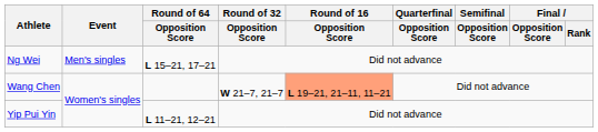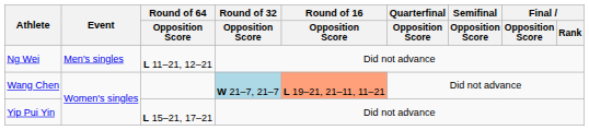Ng Wei | Round of 64 / Opposition Score: L 15–21, 17–21 -> L 11–21, 12–21
Wang Chen | Round of 32 / Opposition Score: no background -> lightblue background
Yip Pui Yin | Round of 64 / Opposition Score: L 11–21, 12–21 -> L 15–21, 17–21
